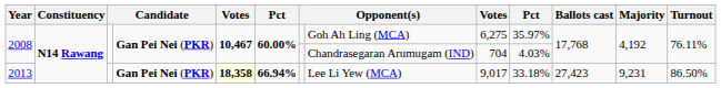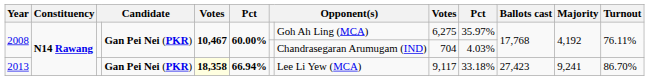2013 | column 9: 9,017 -> 9,117
2013 | Majority: 9,231 -> 9,241
2013 | Turnout: 86.50% -> 86.70%
